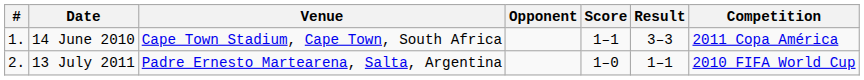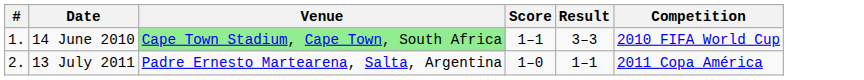- column: Opponent
14 June 2010 | Venue: no background -> lightgreen background
14 June 2010 | Competition: 2011 Copa América -> 2010 FIFA World Cup
13 July 2011 | Competition: 2010 FIFA World Cup -> 2011 Copa América
